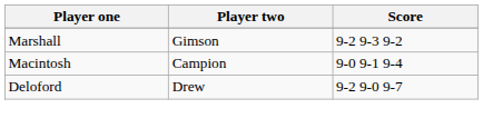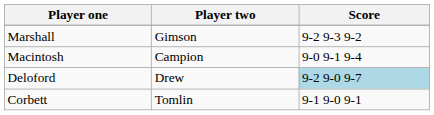Deloford | Score: no background -> lightblue background
+ row: Corbett | Tomlin | 9-1 9-0 9-1
